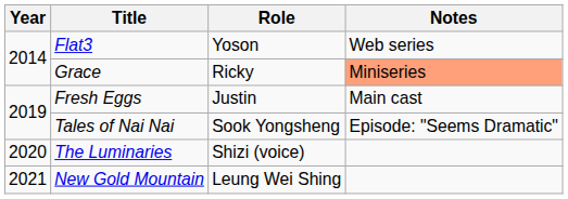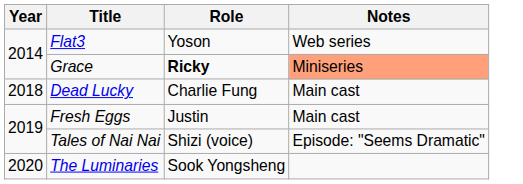Grace | Role: normal -> bold
+ row: 2018 | Dead Lucky | Charlie Fung | Main cast
Tales of Nai Nai | Role: Sook Yongsheng -> Shizi (voice)
The Luminaries | Role: Shizi (voice) -> Sook Yongsheng
- row: 2021 | New Gold Mountain | Leung Wei Shing
